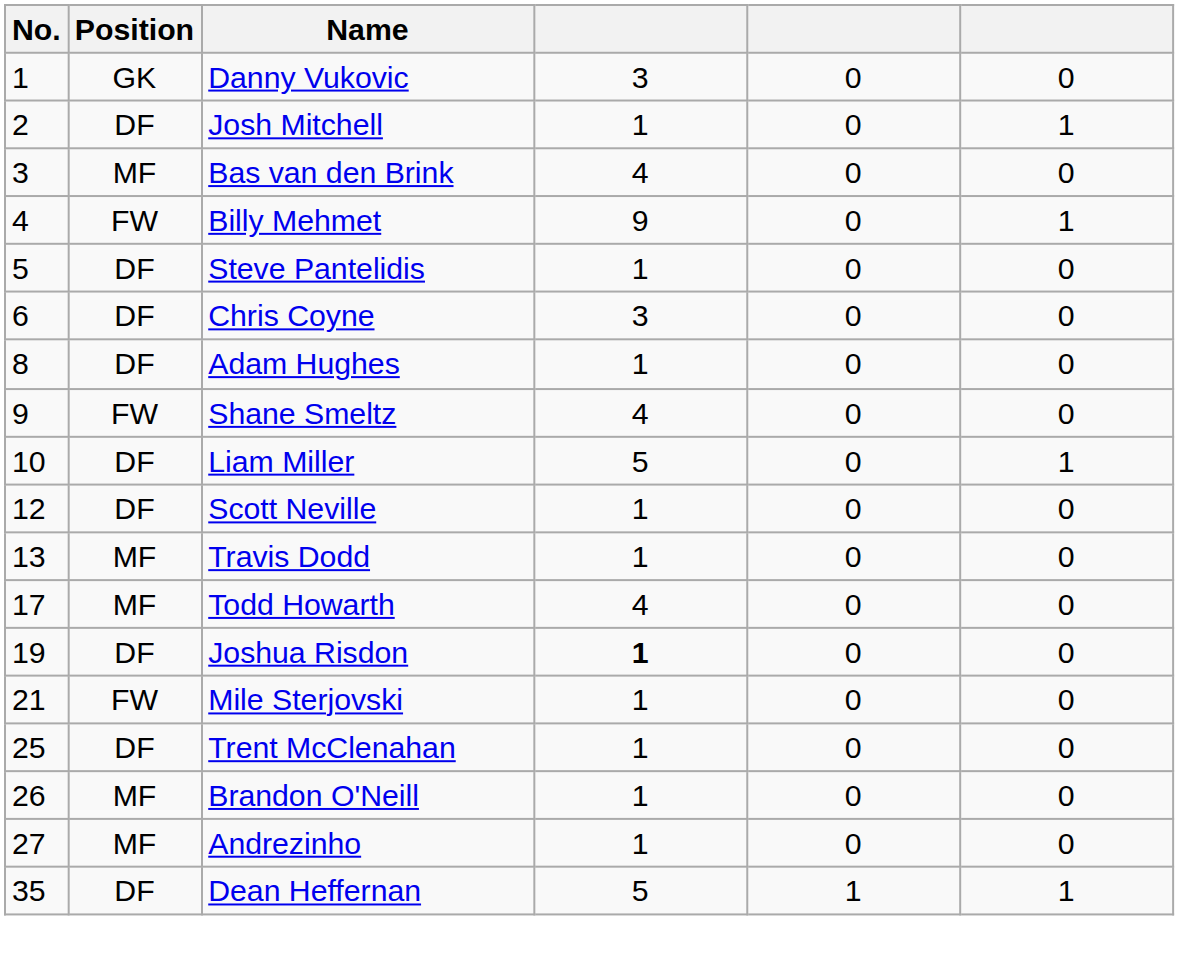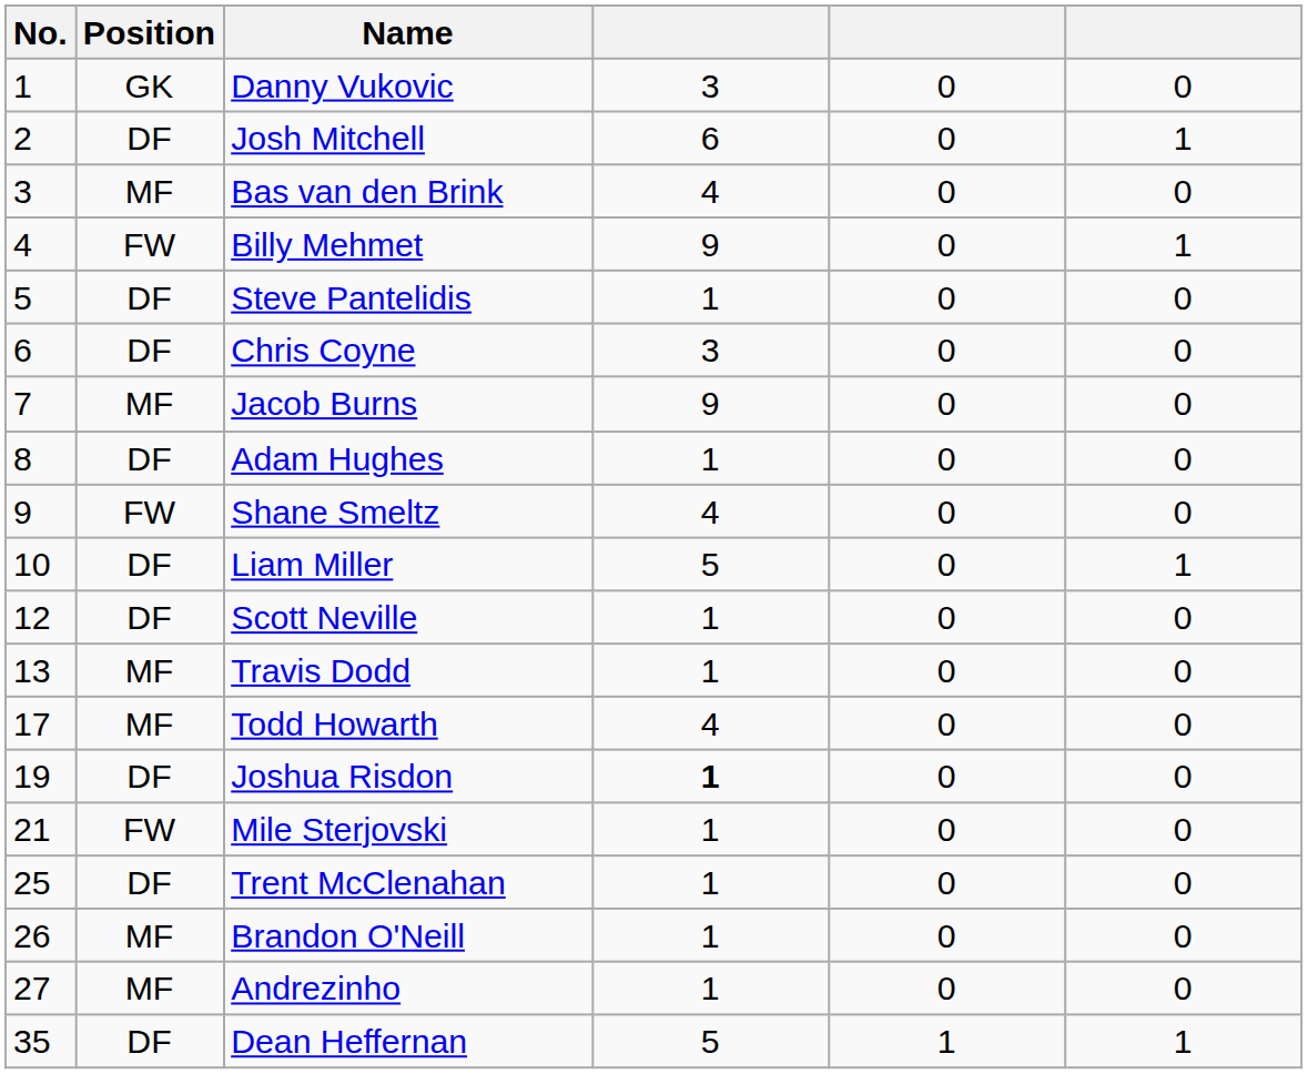Josh Mitchell | column 4: 1 -> 6
+ row: 7 | MF | Jacob Burns | 9 | 0 | 0
